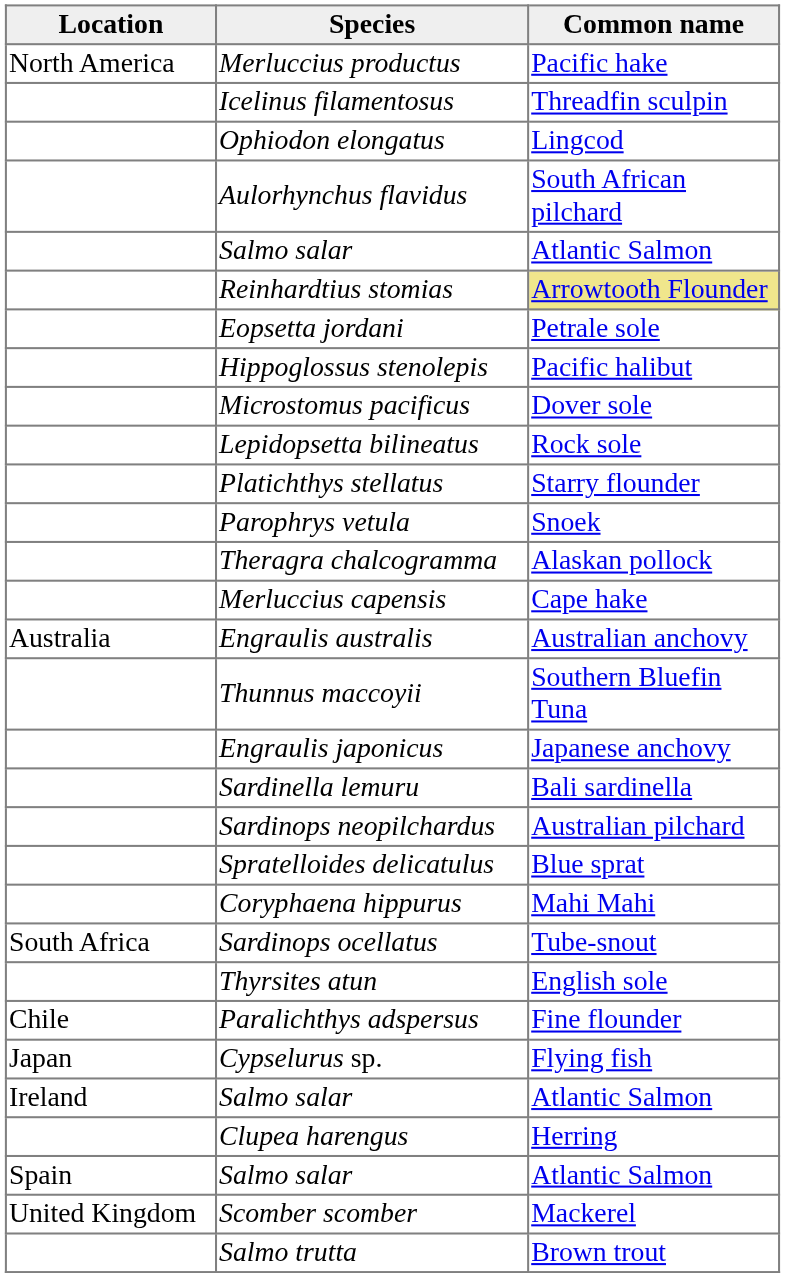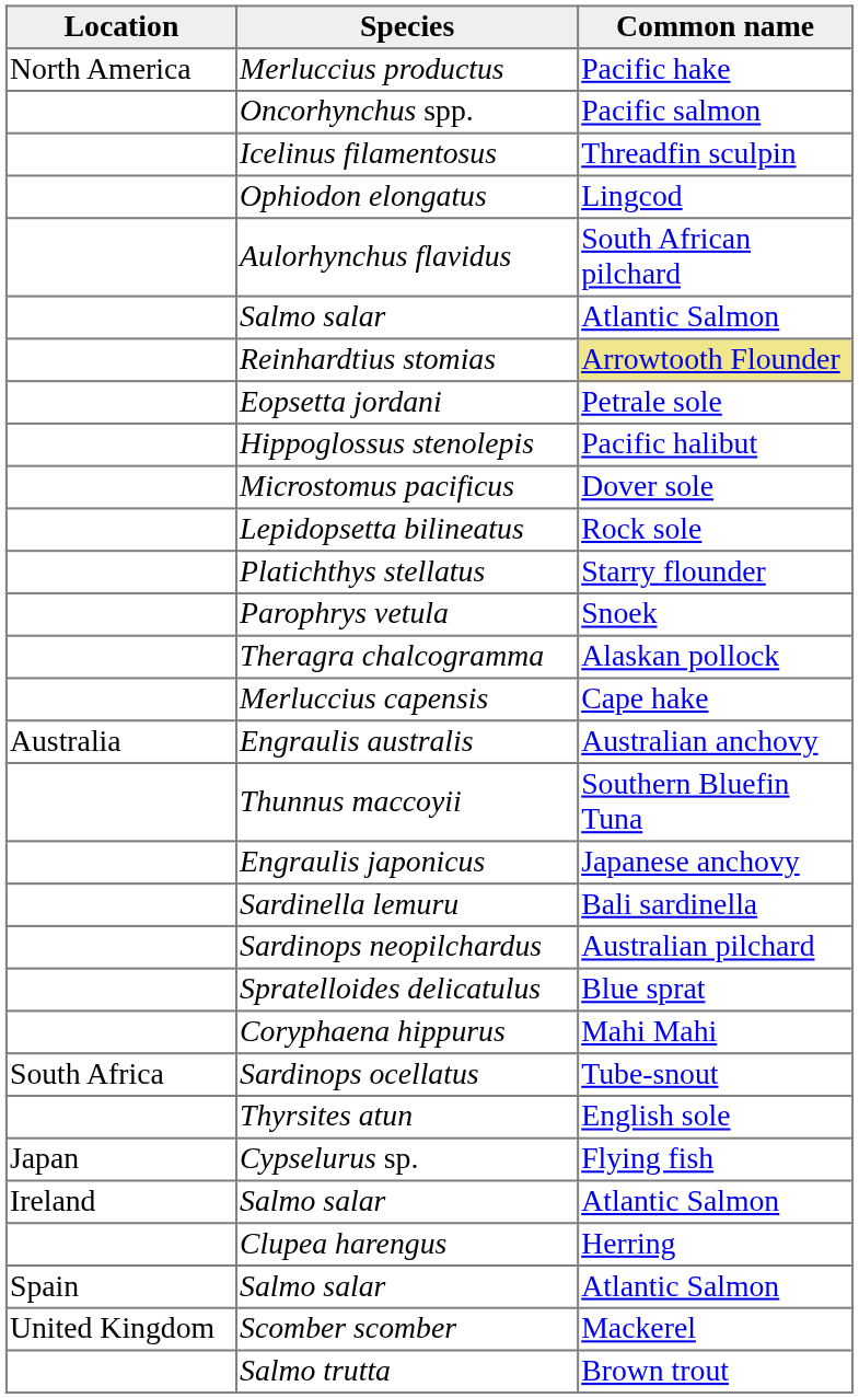+ row: Oncorhynchus spp. | Pacific salmon
- row: Chile | Paralichthys adspersus | Fine flounder
